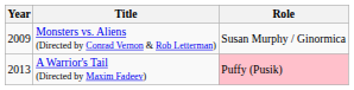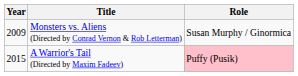A Warrior's Tail (Directed by Maxim Fadeev) | Year: 2013 -> 2015
